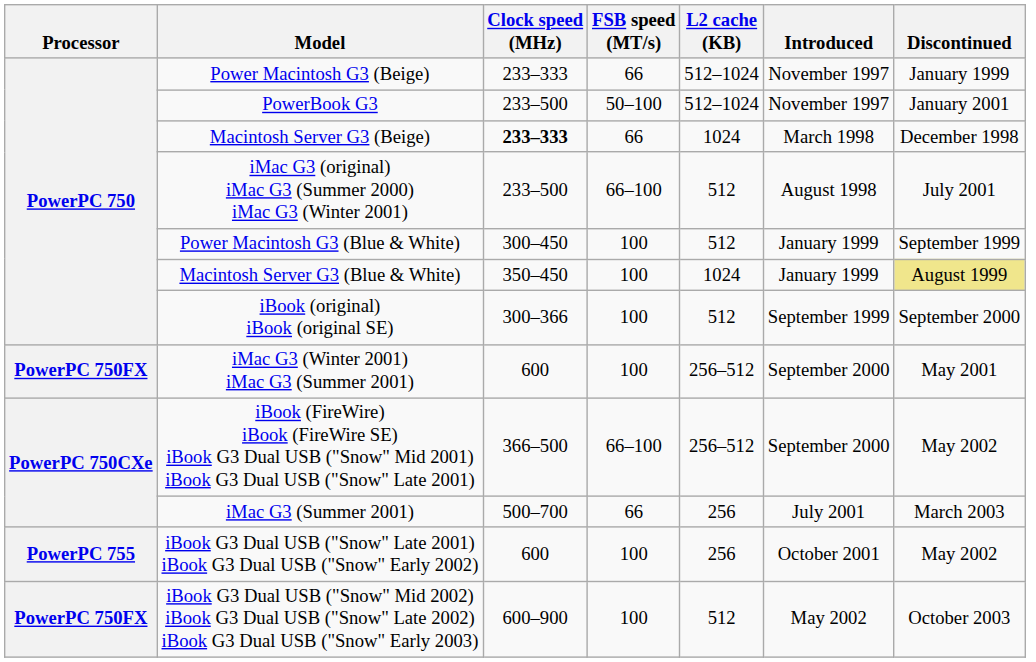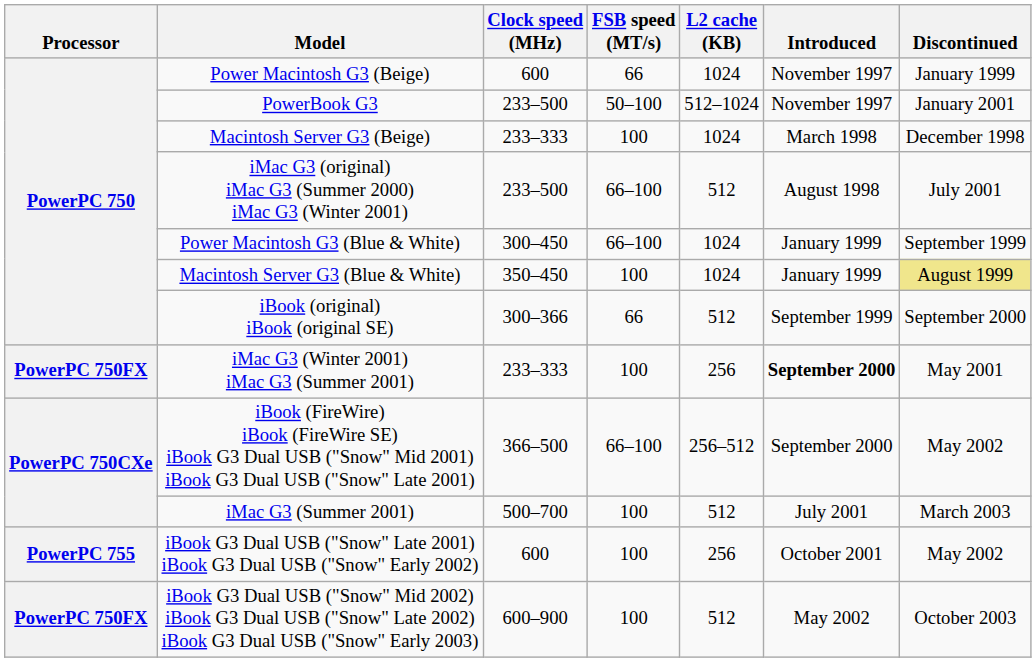Power Macintosh G3 (Beige) | Clock speed (MHz): 233–333 -> 600
Power Macintosh G3 (Beige) | L2 cache (KB): 512–1024 -> 1024
Macintosh Server G3 (Beige) | Clock speed (MHz): bold -> normal
Macintosh Server G3 (Beige) | FSB speed (MT/s): 66 -> 100
Power Macintosh G3 (Blue & White) | FSB speed (MT/s): 100 -> 66–100
Power Macintosh G3 (Blue & White) | L2 cache (KB): 512 -> 1024
iBook (original) iBook (original SE) | FSB speed (MT/s): 100 -> 66
iMac G3 (Winter 2001) iMac G3 (Summer 2001) | Clock speed (MHz): 600 -> 233–333
iMac G3 (Winter 2001) iMac G3 (Summer 2001) | L2 cache (KB): 256–512 -> 256
iMac G3 (Winter 2001) iMac G3 (Summer 2001) | Introduced: normal -> bold
iMac G3 (Summer 2001) | FSB speed (MT/s): 66 -> 100
iMac G3 (Summer 2001) | L2 cache (KB): 256 -> 512
